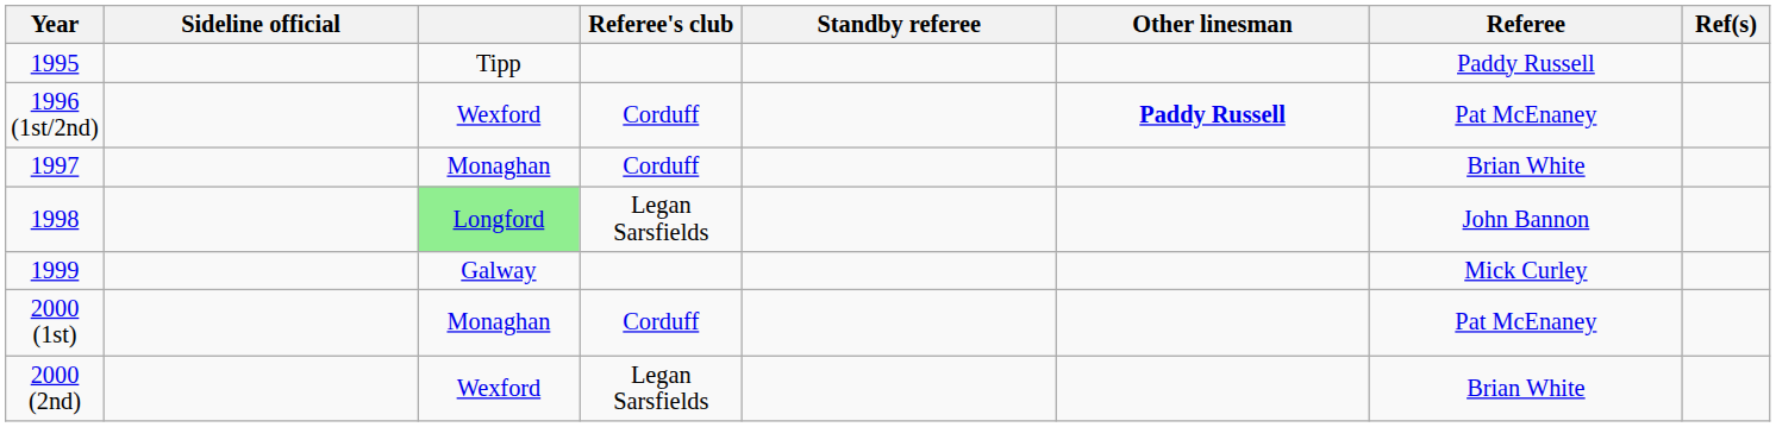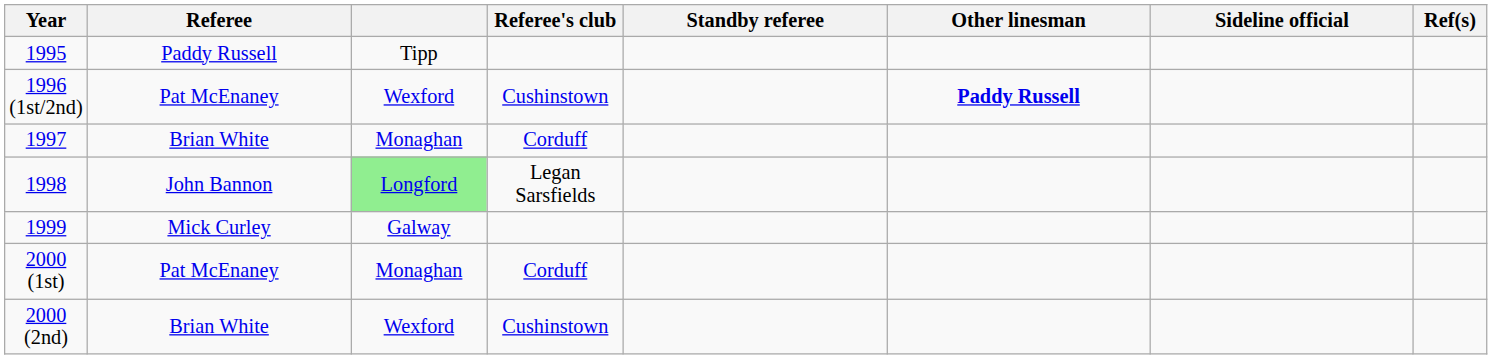columns swapped: Referee <-> Sideline official
1996 (1st/2nd) | Referee's club: Corduff -> Cushinstown
2000 (2nd) | Referee's club: Legan Sarsfields -> Cushinstown
